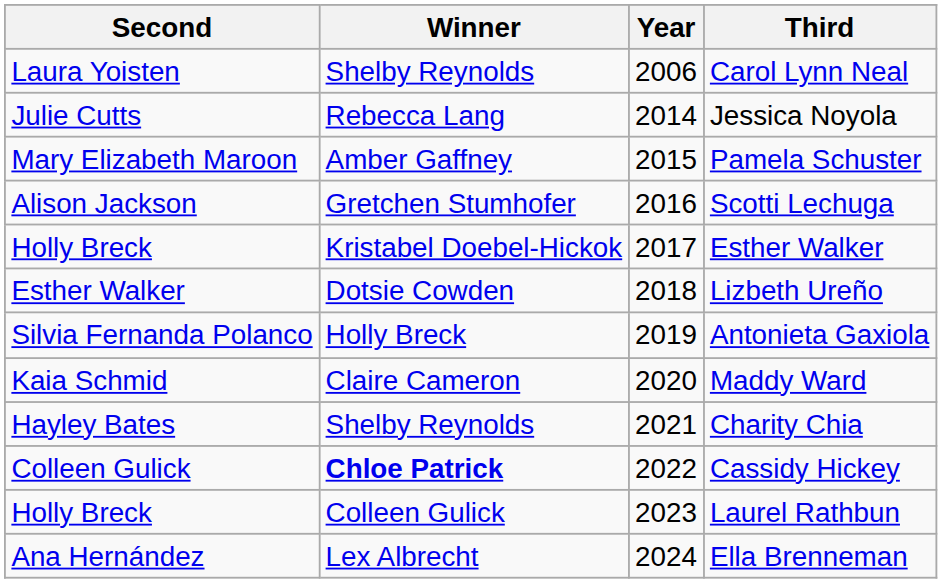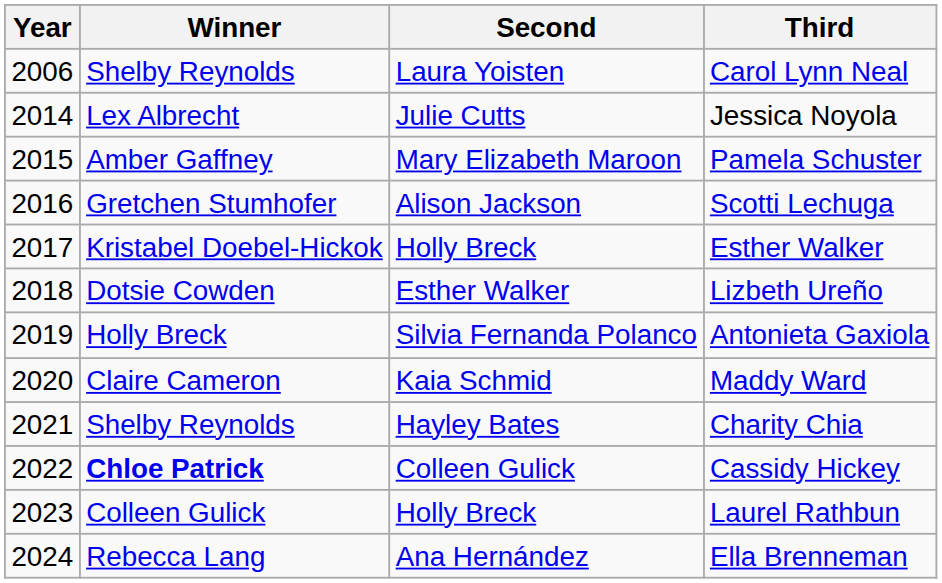columns swapped: Year <-> Second
Jessica Noyola | Winner: Rebecca Lang -> Lex Albrecht
Ella Brenneman | Winner: Lex Albrecht -> Rebecca Lang
